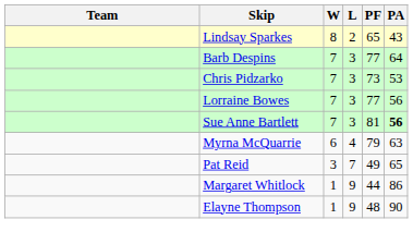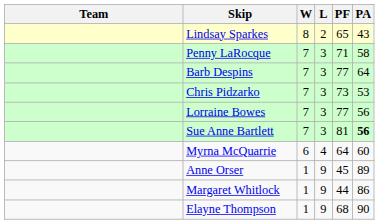+ row: Penny LaRocque | 7 | 3 | 71 | 58
Myrna McQuarrie | PF: 79 -> 64
Myrna McQuarrie | PA: 63 -> 60
- row: Pat Reid | 3 | 7 | 49 | 65
+ row: Anne Orser | 1 | 9 | 45 | 89
Elayne Thompson | PF: 48 -> 68
